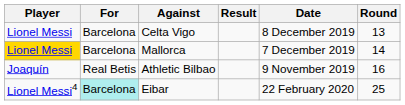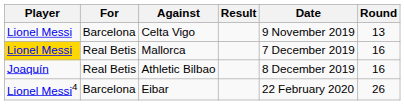Celta Vigo | Date: 8 December 2019 -> 9 November 2019
Mallorca | For: Barcelona -> Real Betis
Mallorca | Round: 14 -> 16
Athletic Bilbao | Date: 9 November 2019 -> 8 December 2019
Eibar | For: paleturquoise background -> no background
Eibar | Round: 25 -> 26
